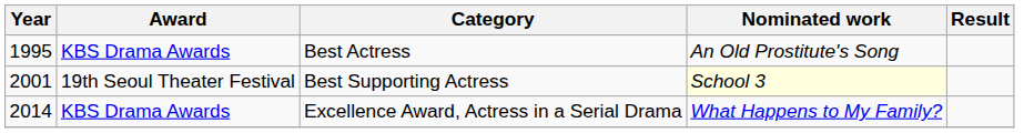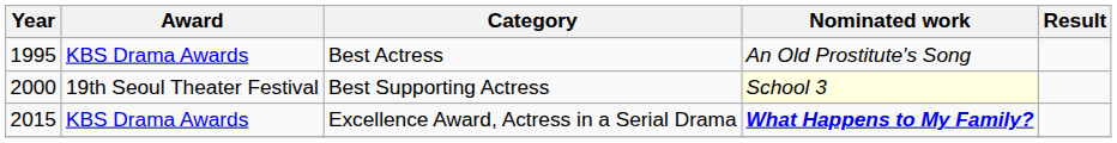Best Supporting Actress | Year: 2001 -> 2000
Excellence Award, Actress in a Serial Drama | Year: 2014 -> 2015
Excellence Award, Actress in a Serial Drama | Nominated work: normal -> bold
